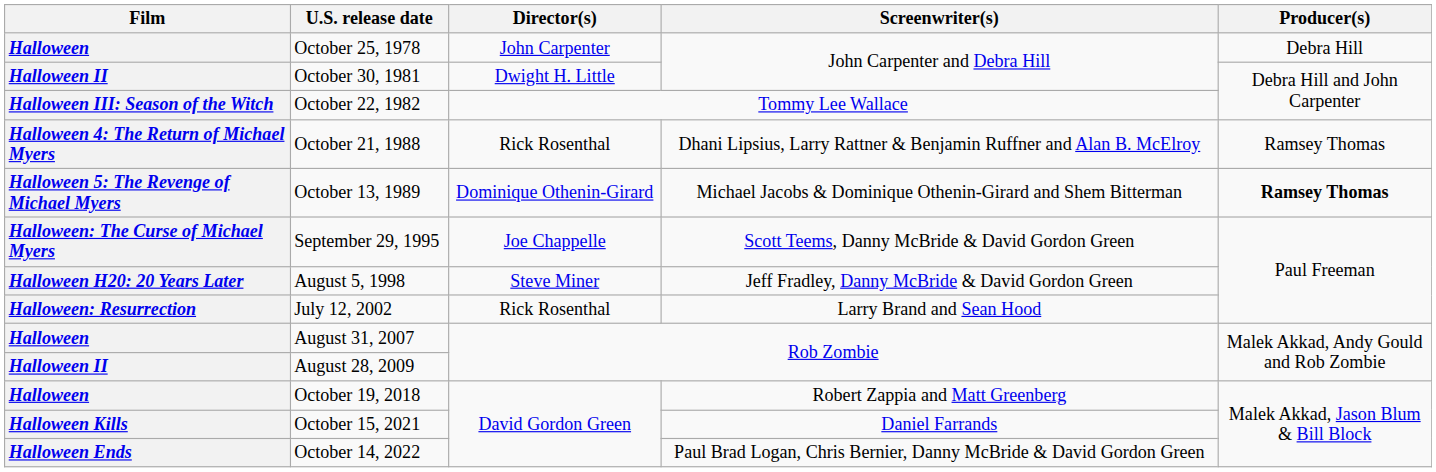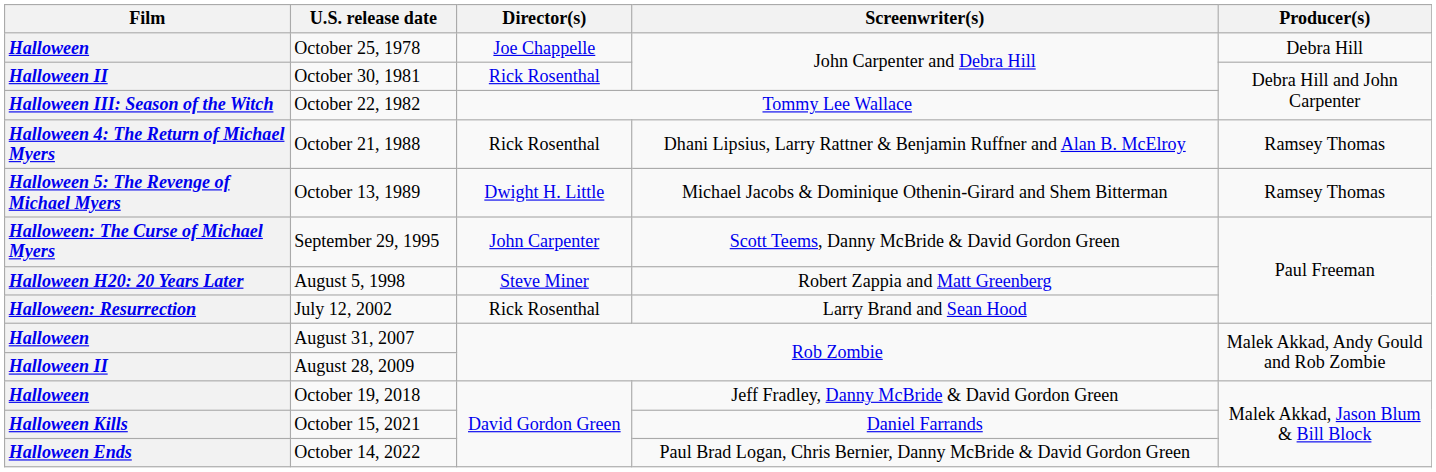October 25, 1978 | Director(s): John Carpenter -> Joe Chappelle
October 30, 1981 | Director(s): Dwight H. Little -> Rick Rosenthal
October 13, 1989 | Director(s): Dominique Othenin-Girard -> Dwight H. Little
October 13, 1989 | Producer(s): bold -> normal
September 29, 1995 | Director(s): Joe Chappelle -> John Carpenter
August 5, 1998 | Screenwriter(s): Jeff Fradley, Danny McBride & David Gordon Green -> Robert Zappia and Matt Greenberg
October 19, 2018 | Screenwriter(s): Robert Zappia and Matt Greenberg -> Jeff Fradley, Danny McBride & David Gordon Green
